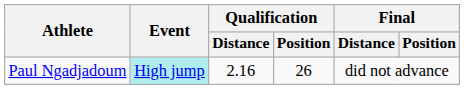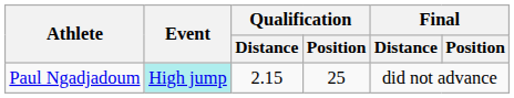Paul Ngadjadoum | Qualification / Distance: 2.16 -> 2.15
Paul Ngadjadoum | Qualification / Position: 26 -> 25
